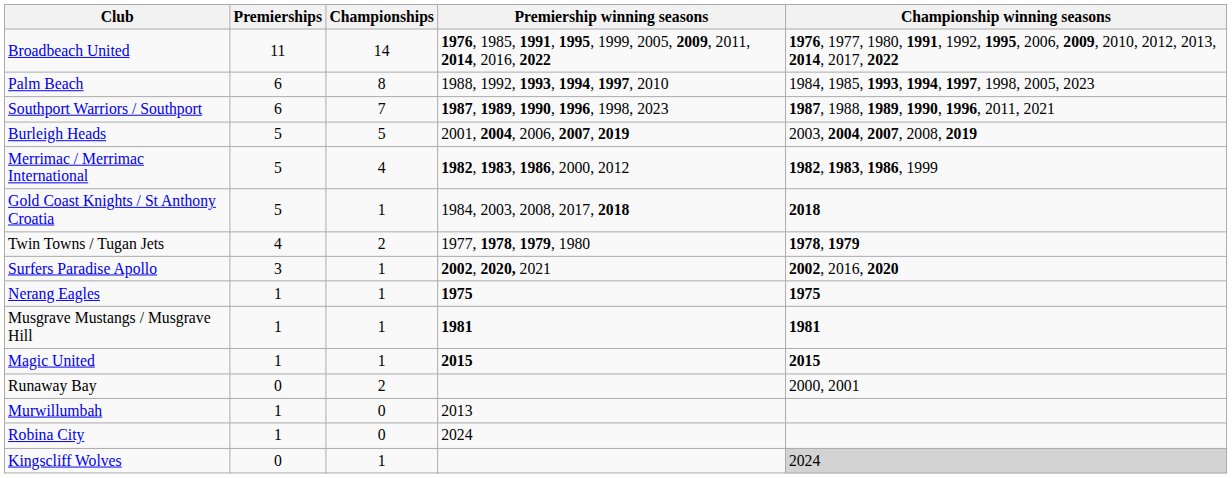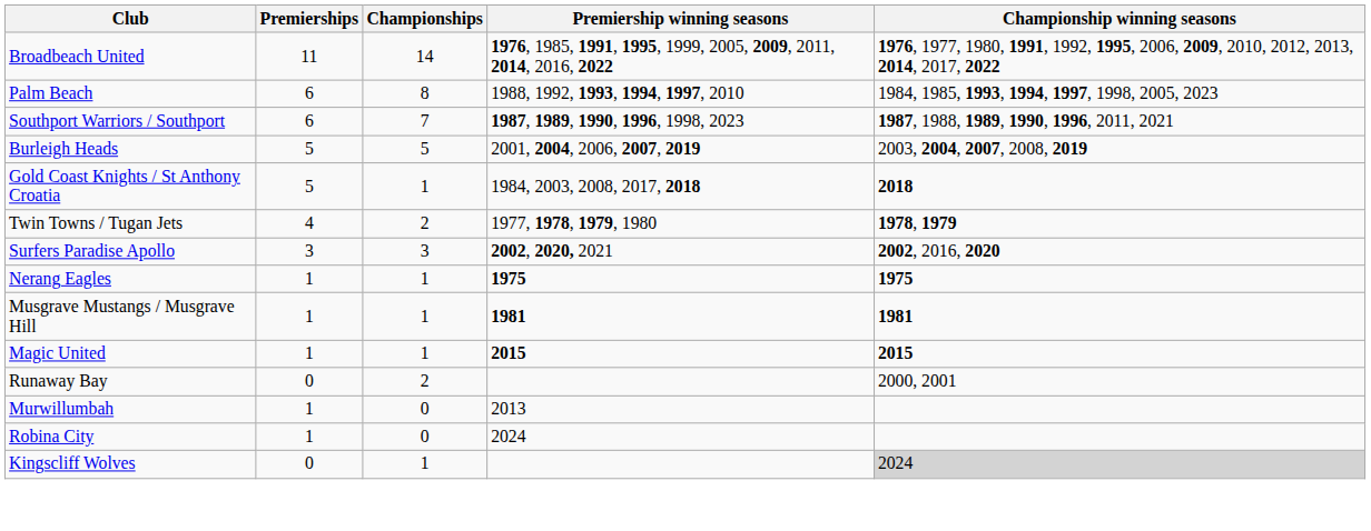- row: Merrimac / Merrimac International | 5 | 4 | 1982, 1983, 1986, 2000, 2012 | 1982, 1983, 1986, 1999
Surfers Paradise Apollo | Championships: 1 -> 3
